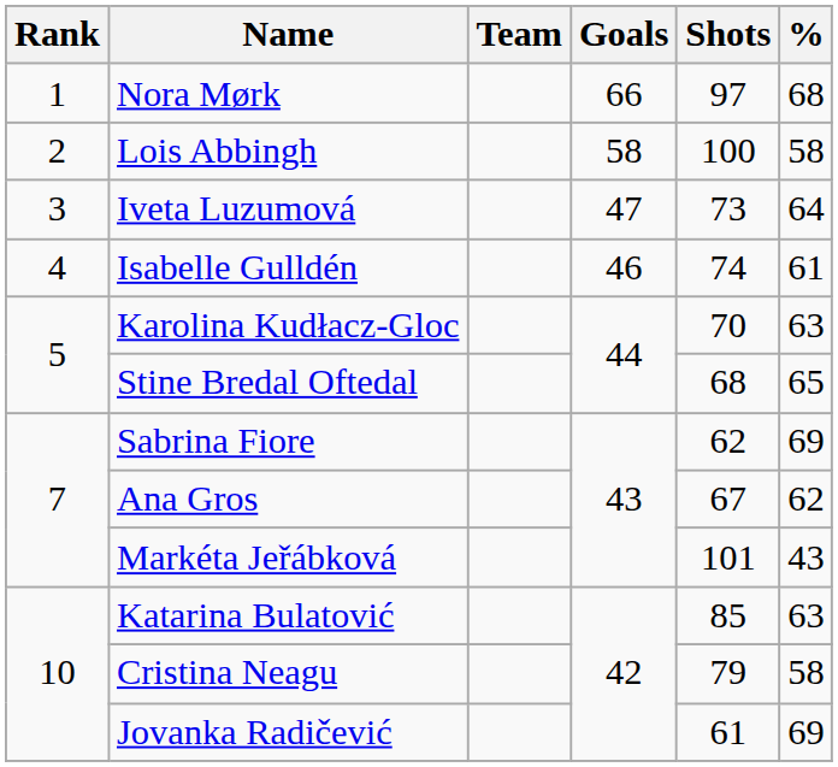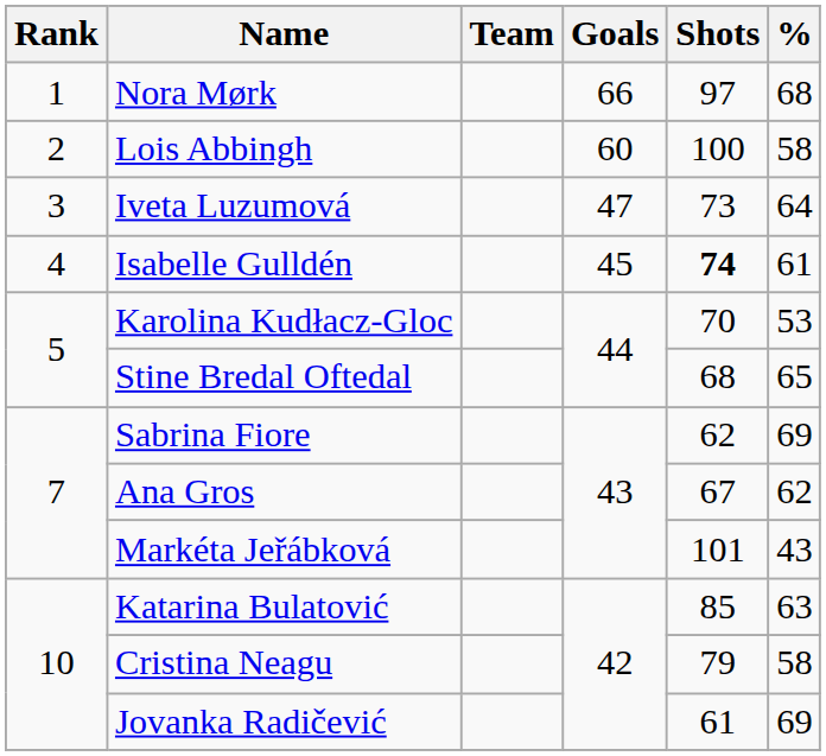Lois Abbingh | Goals: 58 -> 60
Isabelle Gulldén | Goals: 46 -> 45
Isabelle Gulldén | Shots: normal -> bold
Karolina Kudłacz-Gloc | %: 63 -> 53
